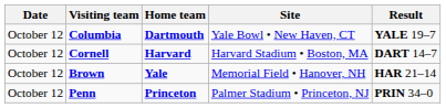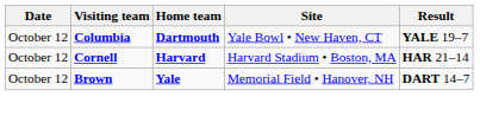Cornell | Result: DART 14–7 -> HAR 21–14
Brown | Result: HAR 21–14 -> DART 14–7
- row: October 12 | Penn | Princeton | Palmer Stadium • Princeton, NJ | PRIN 34–0
